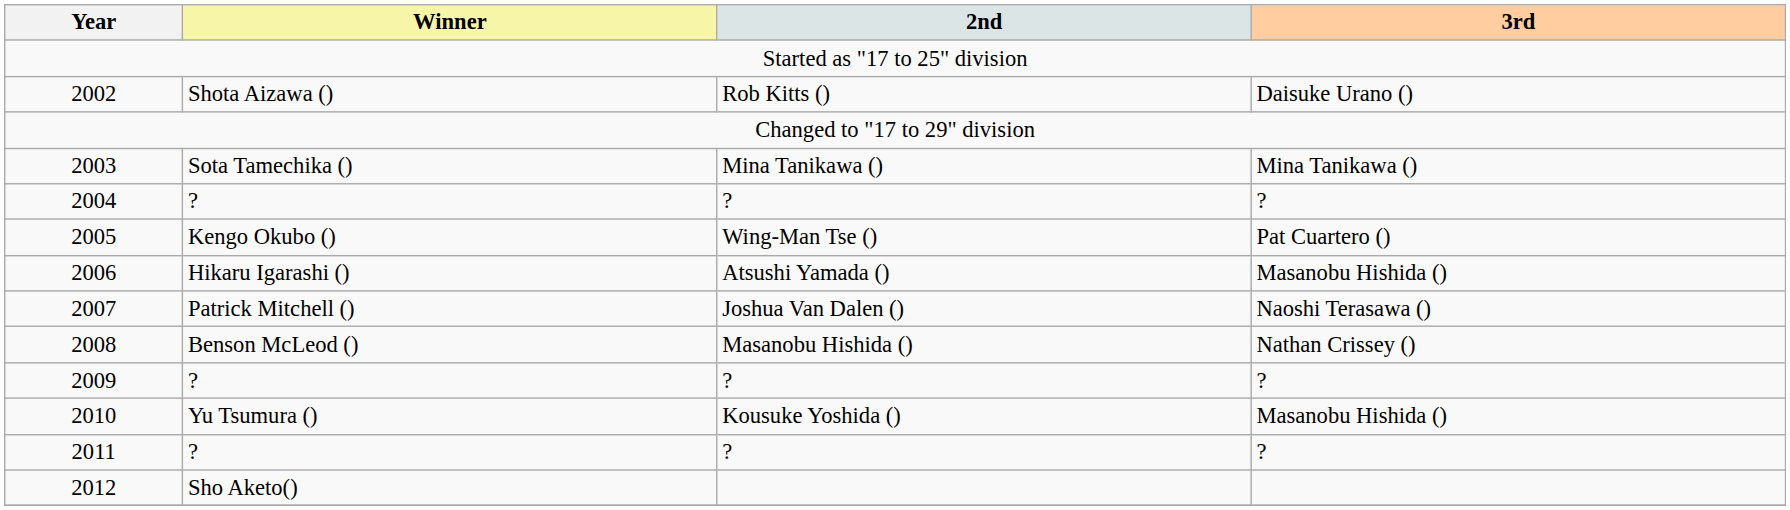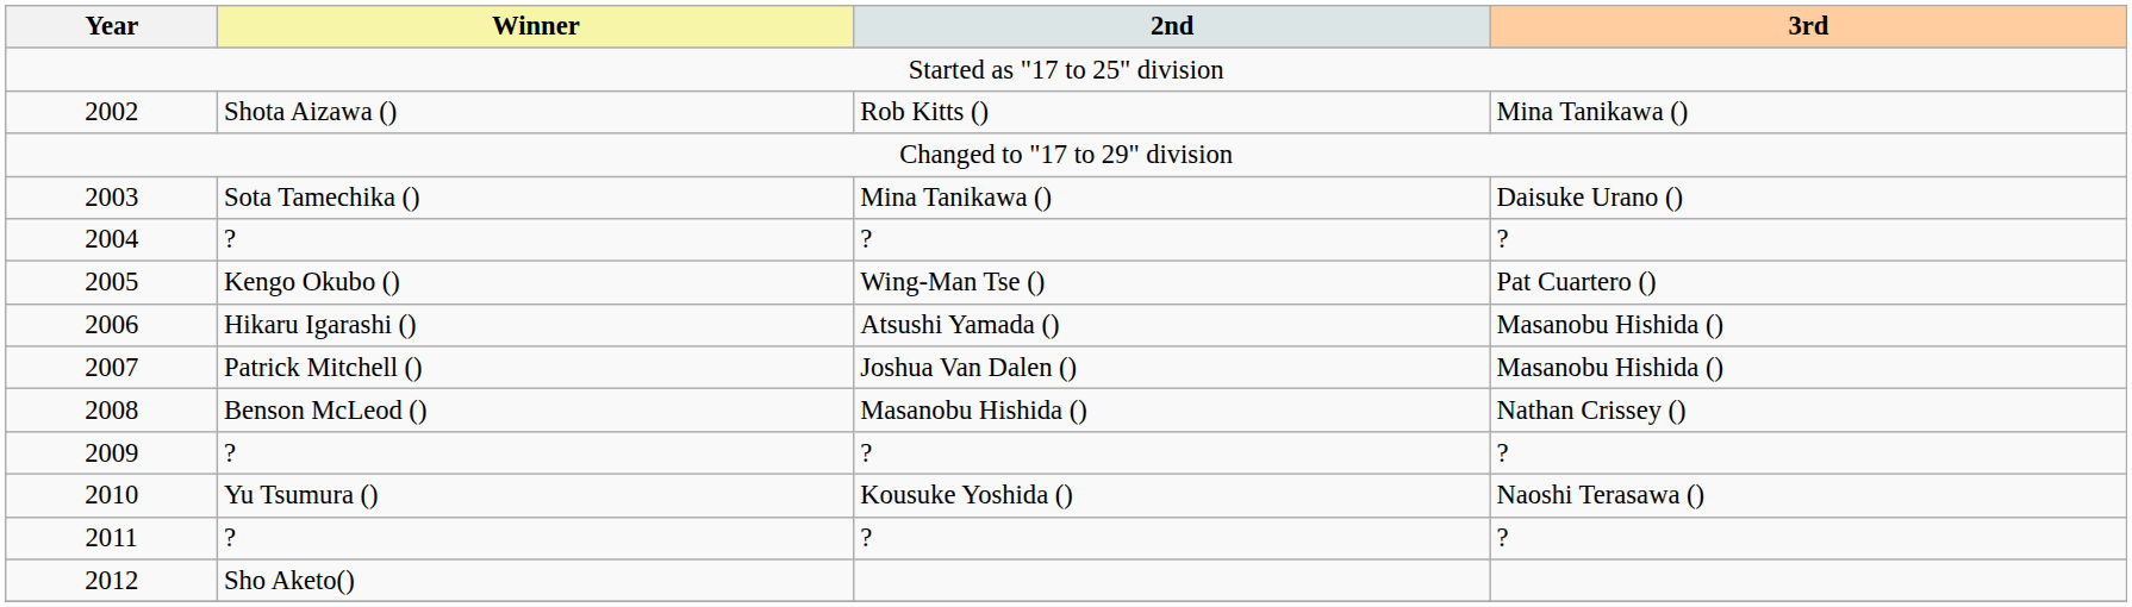2002 | 3rd: Daisuke Urano () -> Mina Tanikawa ()
2003 | 3rd: Mina Tanikawa () -> Daisuke Urano ()
2007 | 3rd: Naoshi Terasawa () -> Masanobu Hishida ()
2010 | 3rd: Masanobu Hishida () -> Naoshi Terasawa ()
